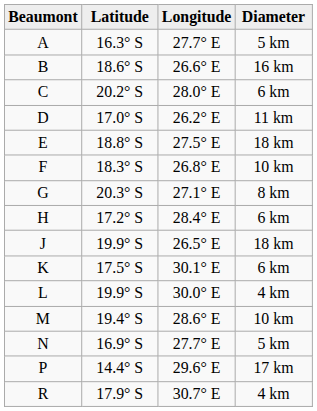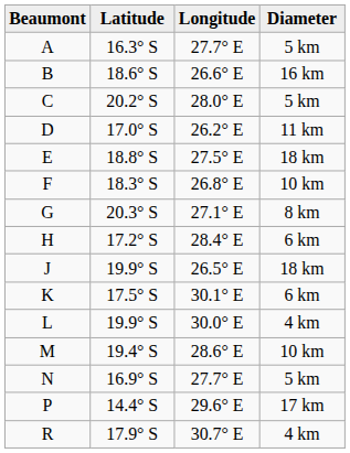C | Diameter: 6 km -> 5 km
